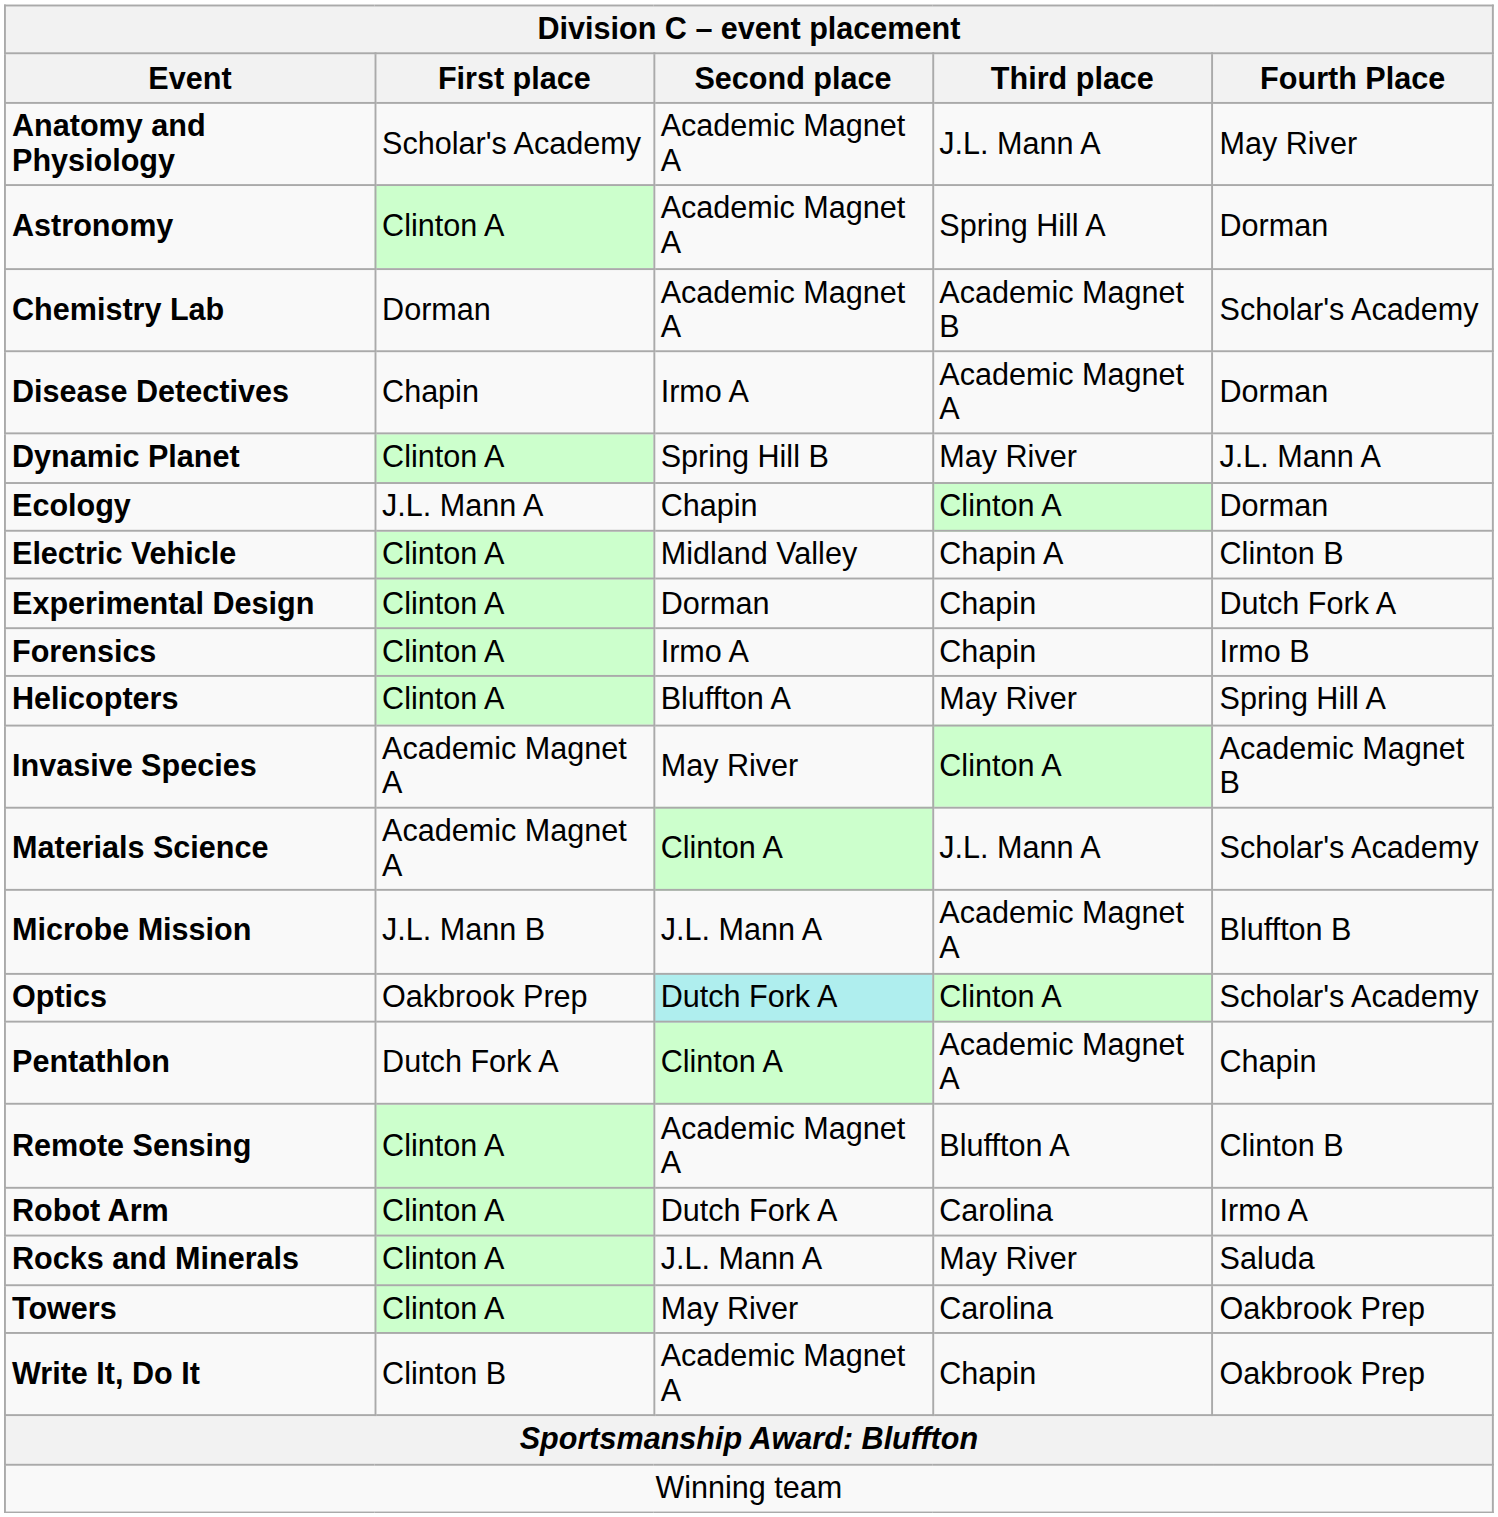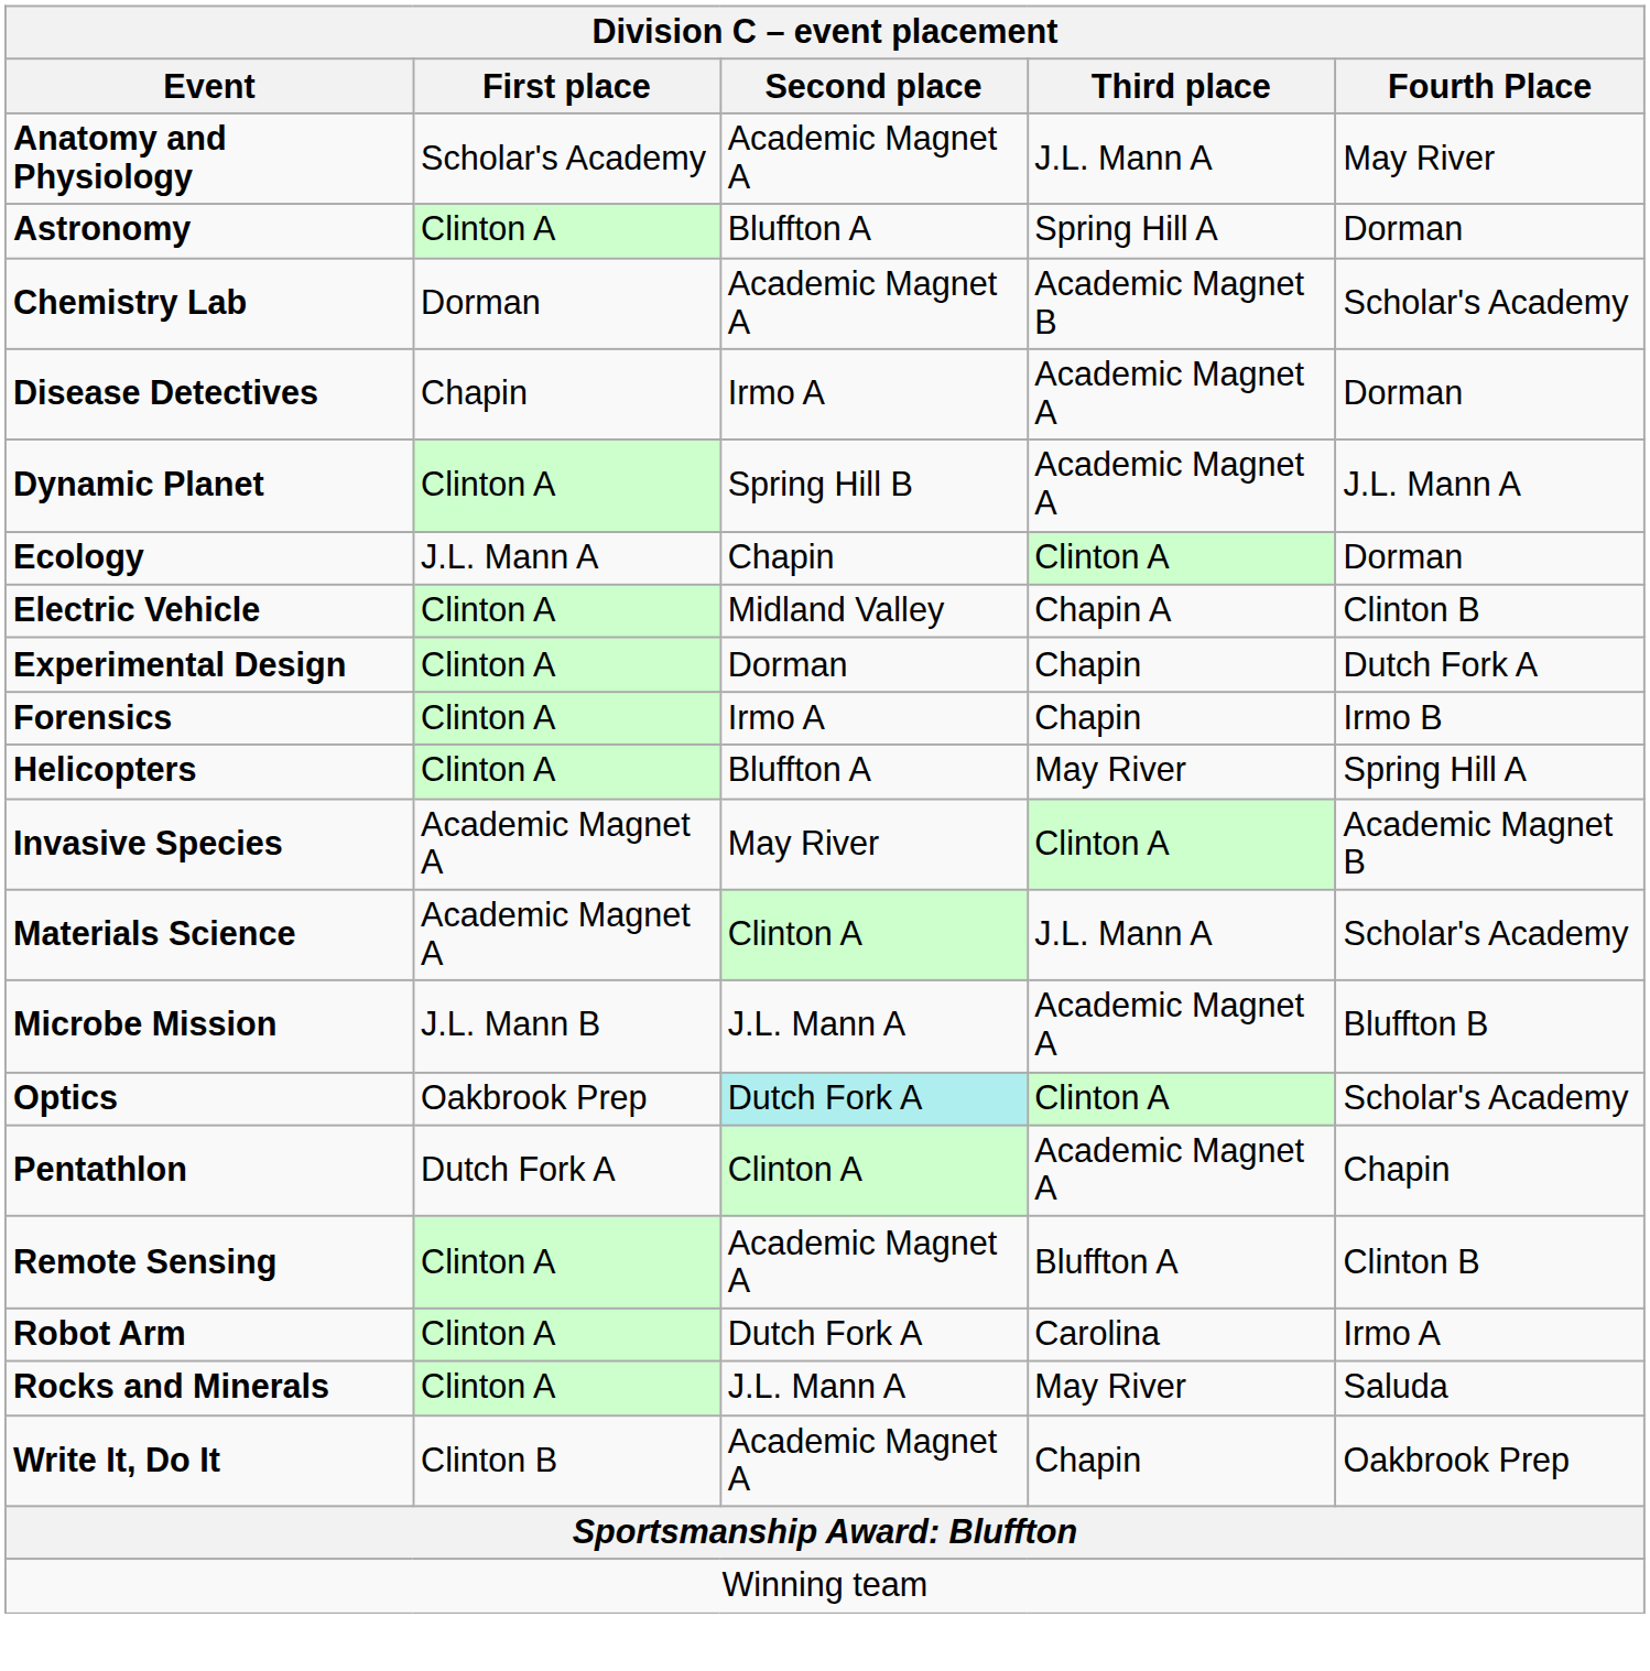Astronomy | Second place: Academic Magnet A -> Bluffton A
Dynamic Planet | Third place: May River -> Academic Magnet A
- row: Towers | Clinton A | May River | Carolina | Oakbrook Prep
